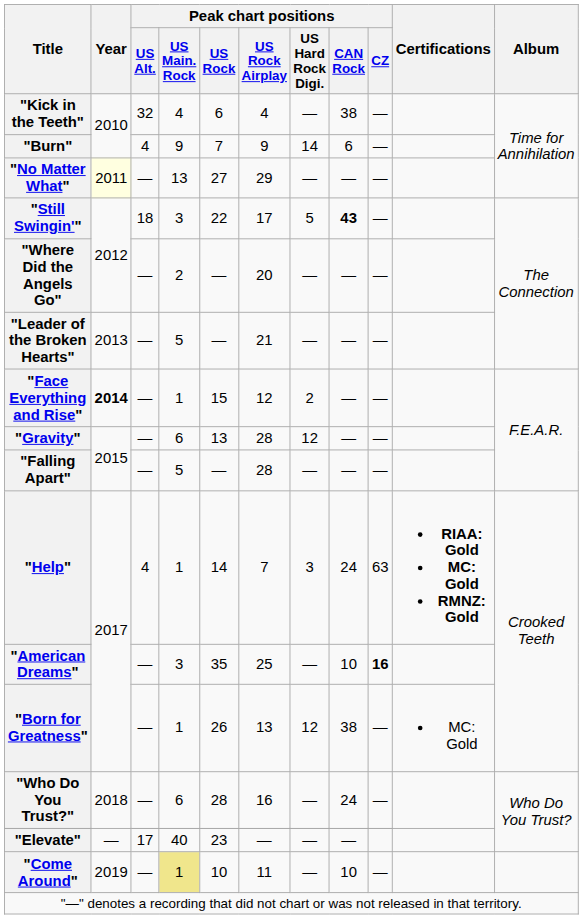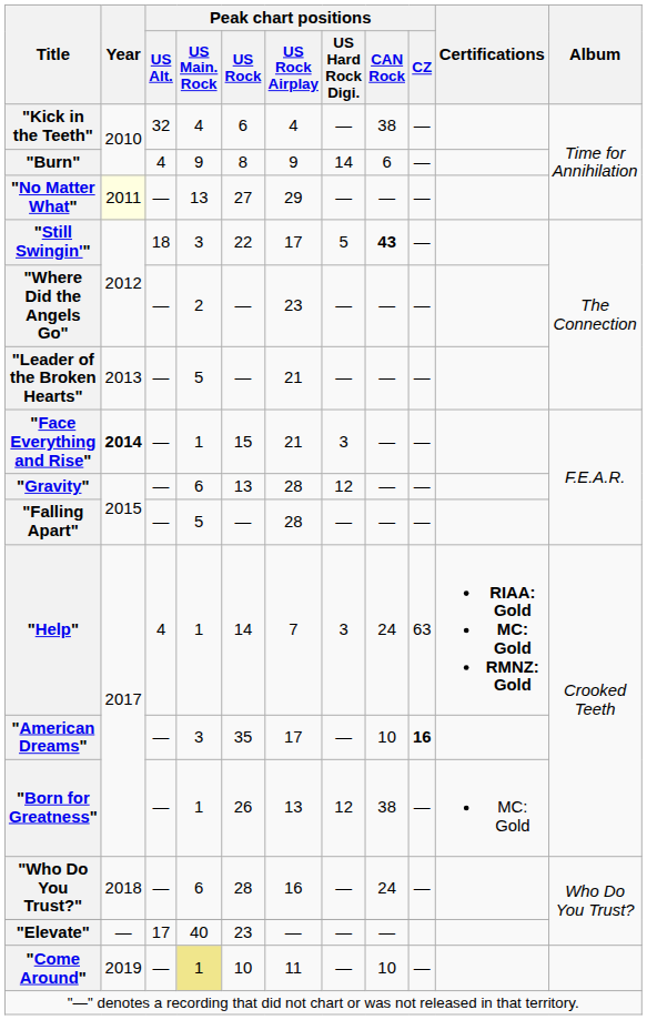"Burn" | Peak chart positions / US Rock: 7 -> 8
"Where Did the Angels Go" | Peak chart positions / US Rock Airplay: 20 -> 23
"Face Everything and Rise" | Peak chart positions / US Rock Airplay: 12 -> 21
"Face Everything and Rise" | Peak chart positions / US Hard Rock Digi.: 2 -> 3
"American Dreams" | Peak chart positions / US Rock Airplay: 25 -> 17
